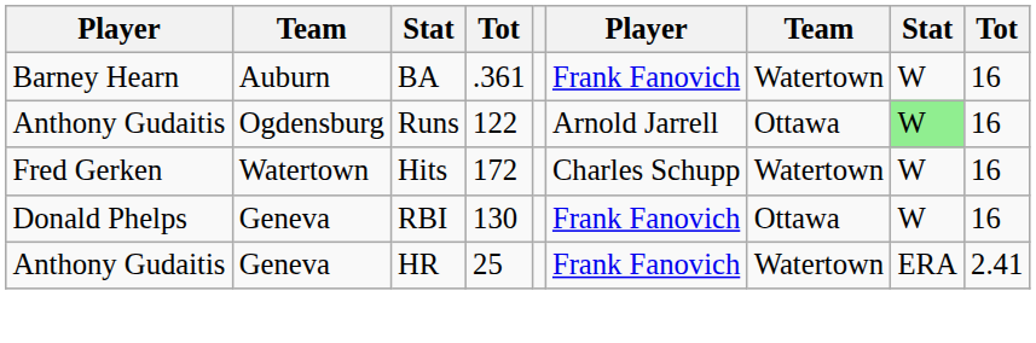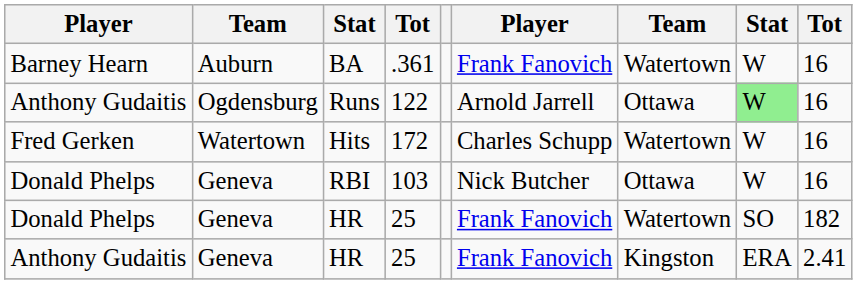RBI | column 4: 130 -> 103
RBI | column 6: Frank Fanovich -> Nick Butcher
+ row: Donald Phelps | Geneva | HR | 25 | Frank Fanovich | Watertown | SO | 182
Anthony Gudaitis / HR | column 7: Watertown -> Kingston
